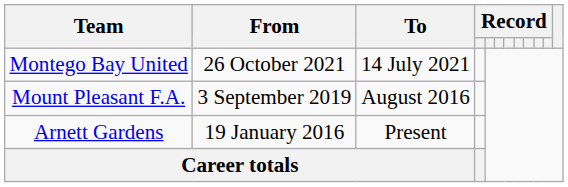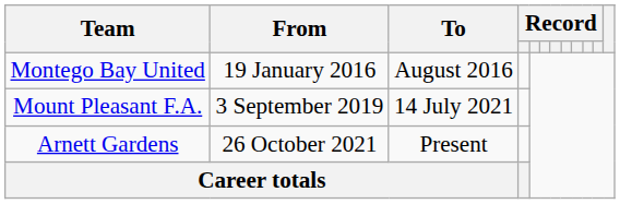Montego Bay United | From: 26 October 2021 -> 19 January 2016
Montego Bay United | To: 14 July 2021 -> August 2016
Mount Pleasant F.A. | To: August 2016 -> 14 July 2021
Arnett Gardens | From: 19 January 2016 -> 26 October 2021
